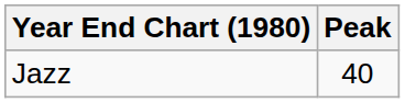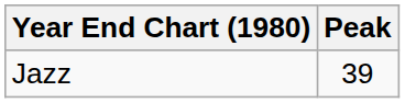Jazz | Peak: 40 -> 39
